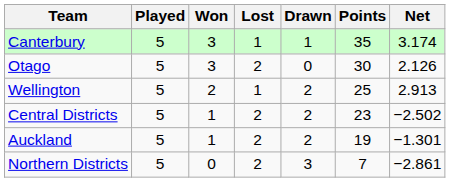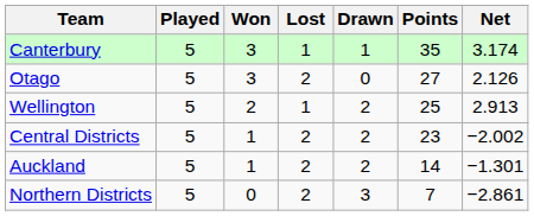Otago | Points: 30 -> 27
Central Districts | Net: −2.502 -> −2.002
Auckland | Points: 19 -> 14
